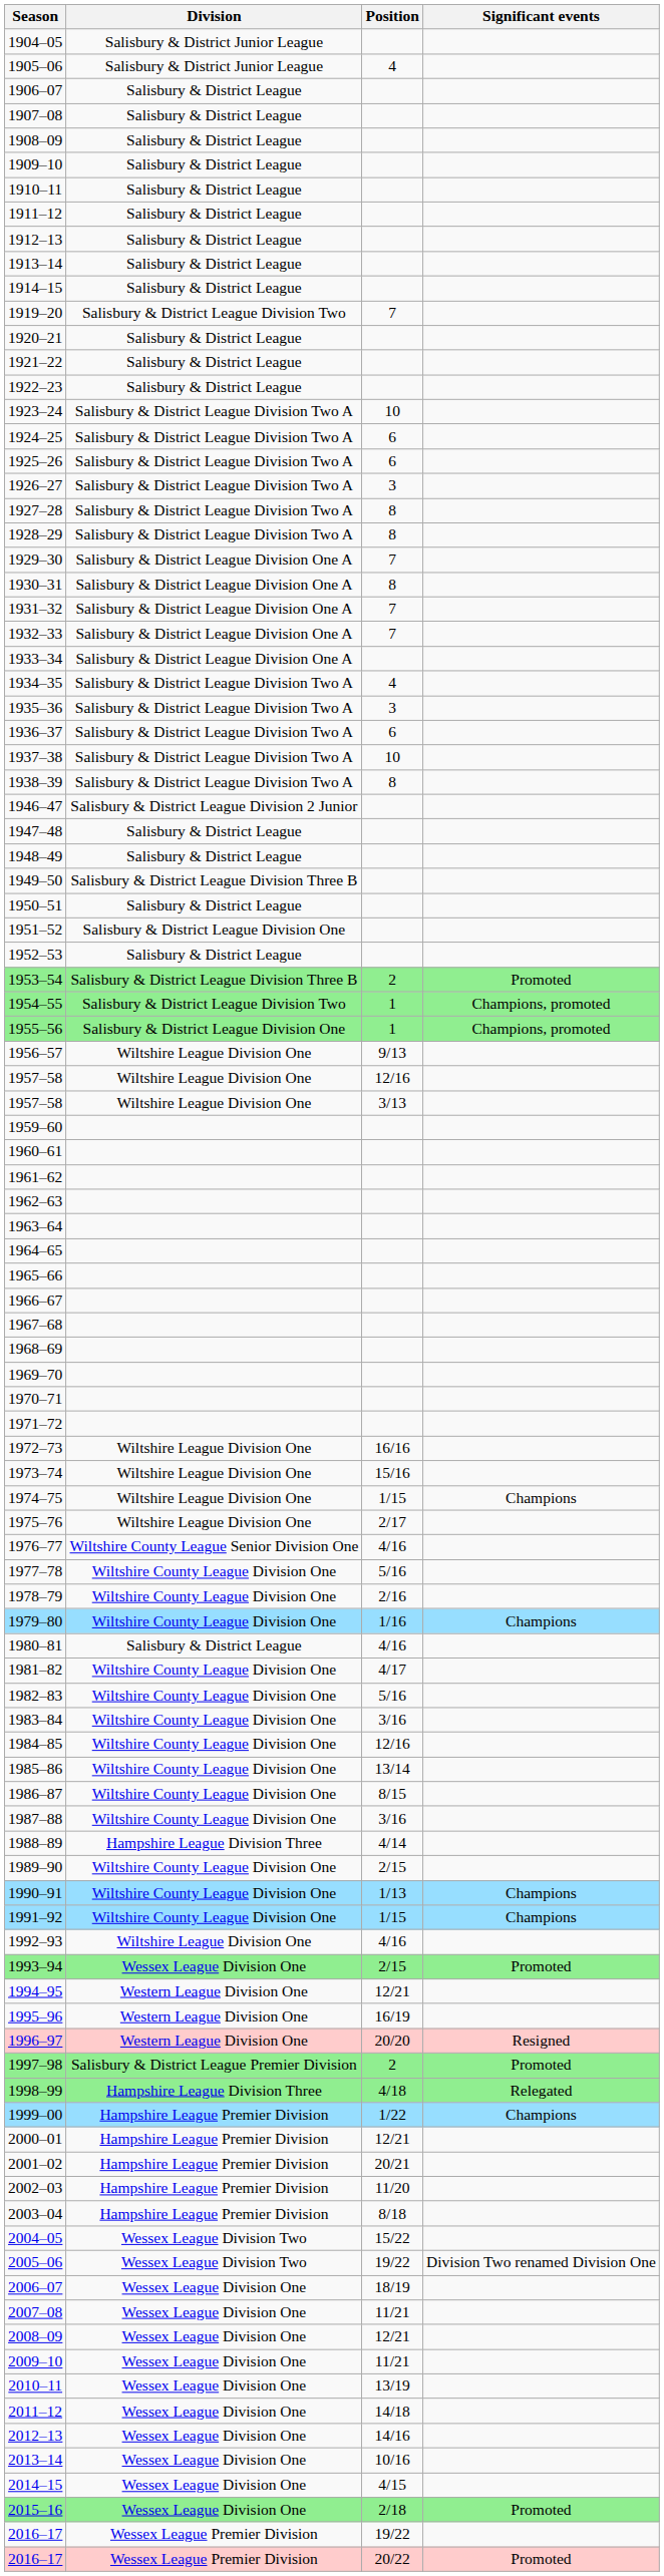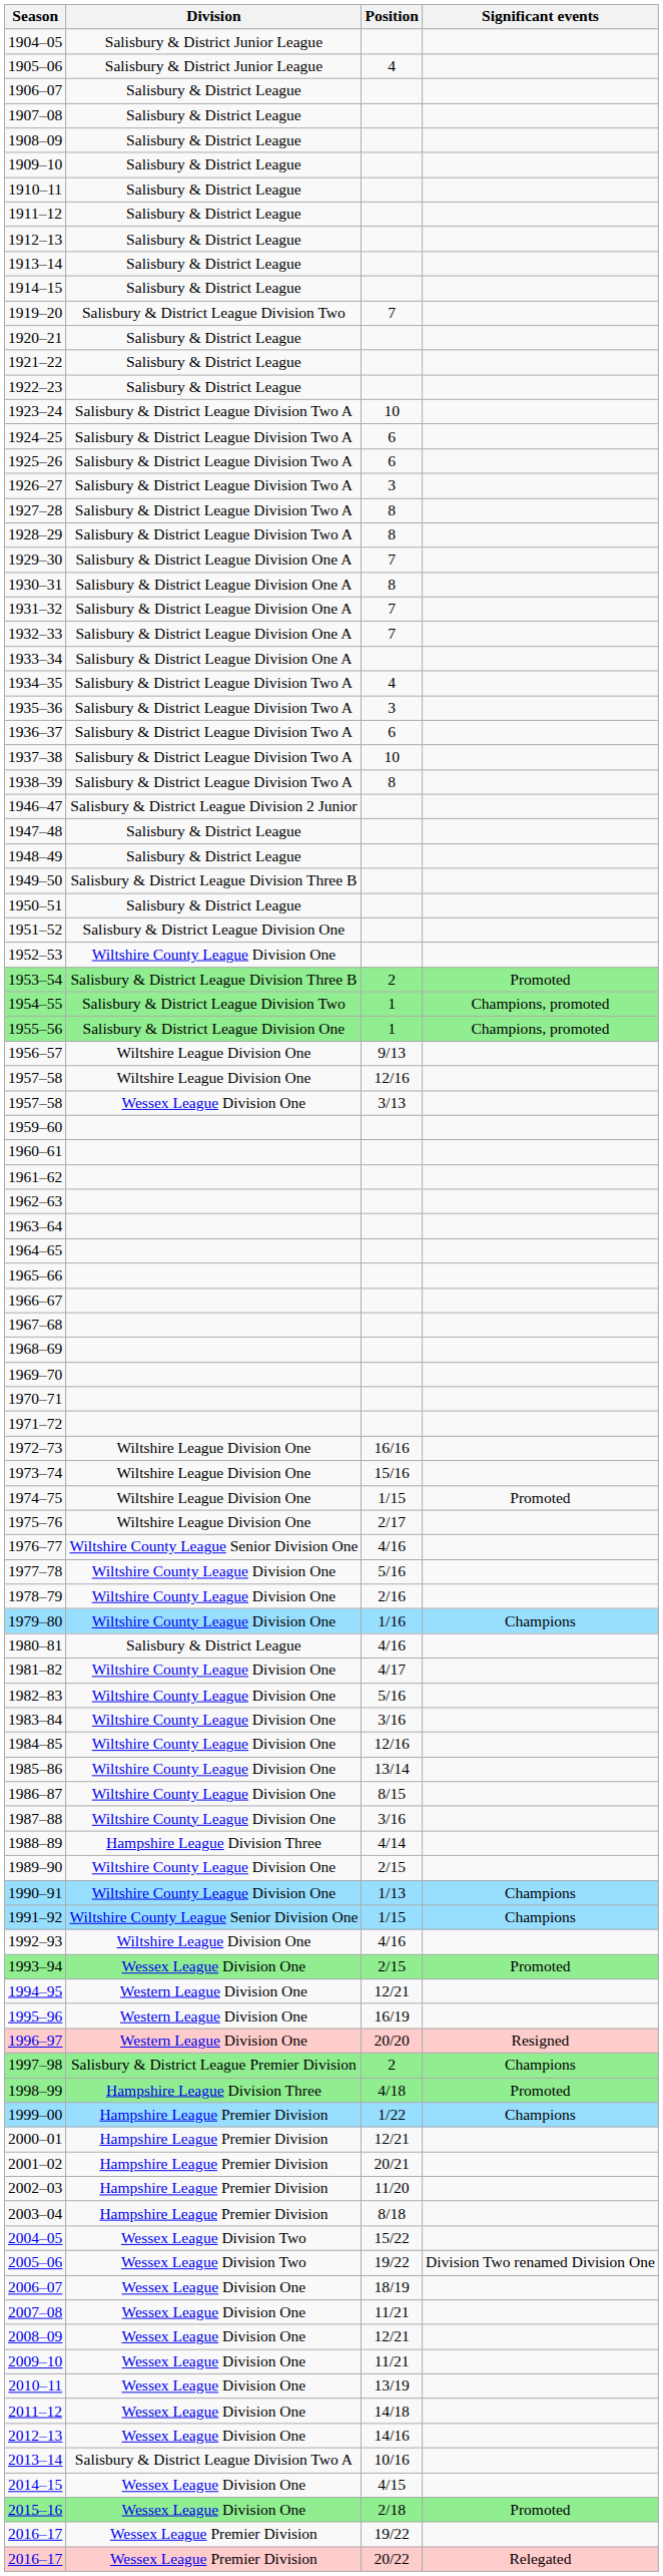1952–53 | Division: Salisbury & District League -> Wiltshire County League Division One
1957–58 / 3/13 | Division: Wiltshire League Division One -> Wessex League Division One
1974–75 | Significant events: Champions -> Promoted
1991–92 | Division: Wiltshire County League Division One -> Wiltshire County League Senior Division One
1997–98 | Significant events: Promoted -> Champions
1998–99 | Significant events: Relegated -> Promoted
2013–14 | Division: Wessex League Division One -> Salisbury & District League Division Two A
2016–17 / 20/22 | Significant events: Promoted -> Relegated
